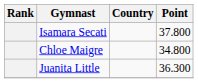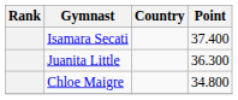Isamara Secati | Point: 37.800 -> 37.400
rows swapped: Juanita Little <-> Chloe Maigre
